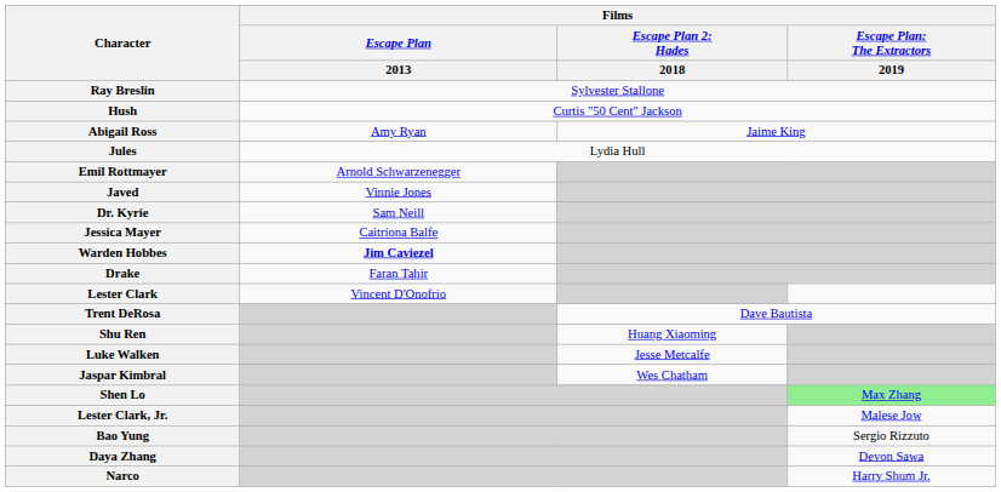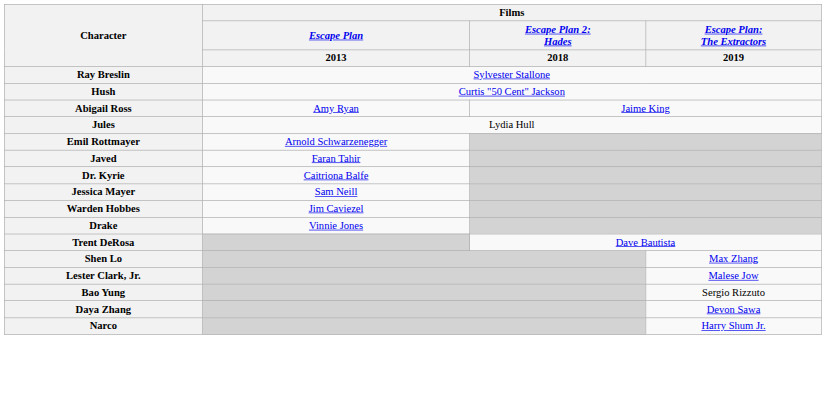Javed | Films / Escape Plan / 2013: Vinnie Jones -> Faran Tahir
Dr. Kyrie | Films / Escape Plan / 2013: Sam Neill -> Caitriona Balfe
Jessica Mayer | Films / Escape Plan / 2013: Caitriona Balfe -> Sam Neill
Warden Hobbes | Films / Escape Plan / 2013: bold -> normal
Drake | Films / Escape Plan / 2013: Faran Tahir -> Vinnie Jones
- row: Lester Clark | Vincent D'Onofrio
- row: Shu Ren | Huang Xiaoming
- row: Luke Walken | Jesse Metcalfe
- row: Jaspar Kimbral | Wes Chatham
Shen Lo | column 4: lightgreen background -> no background
